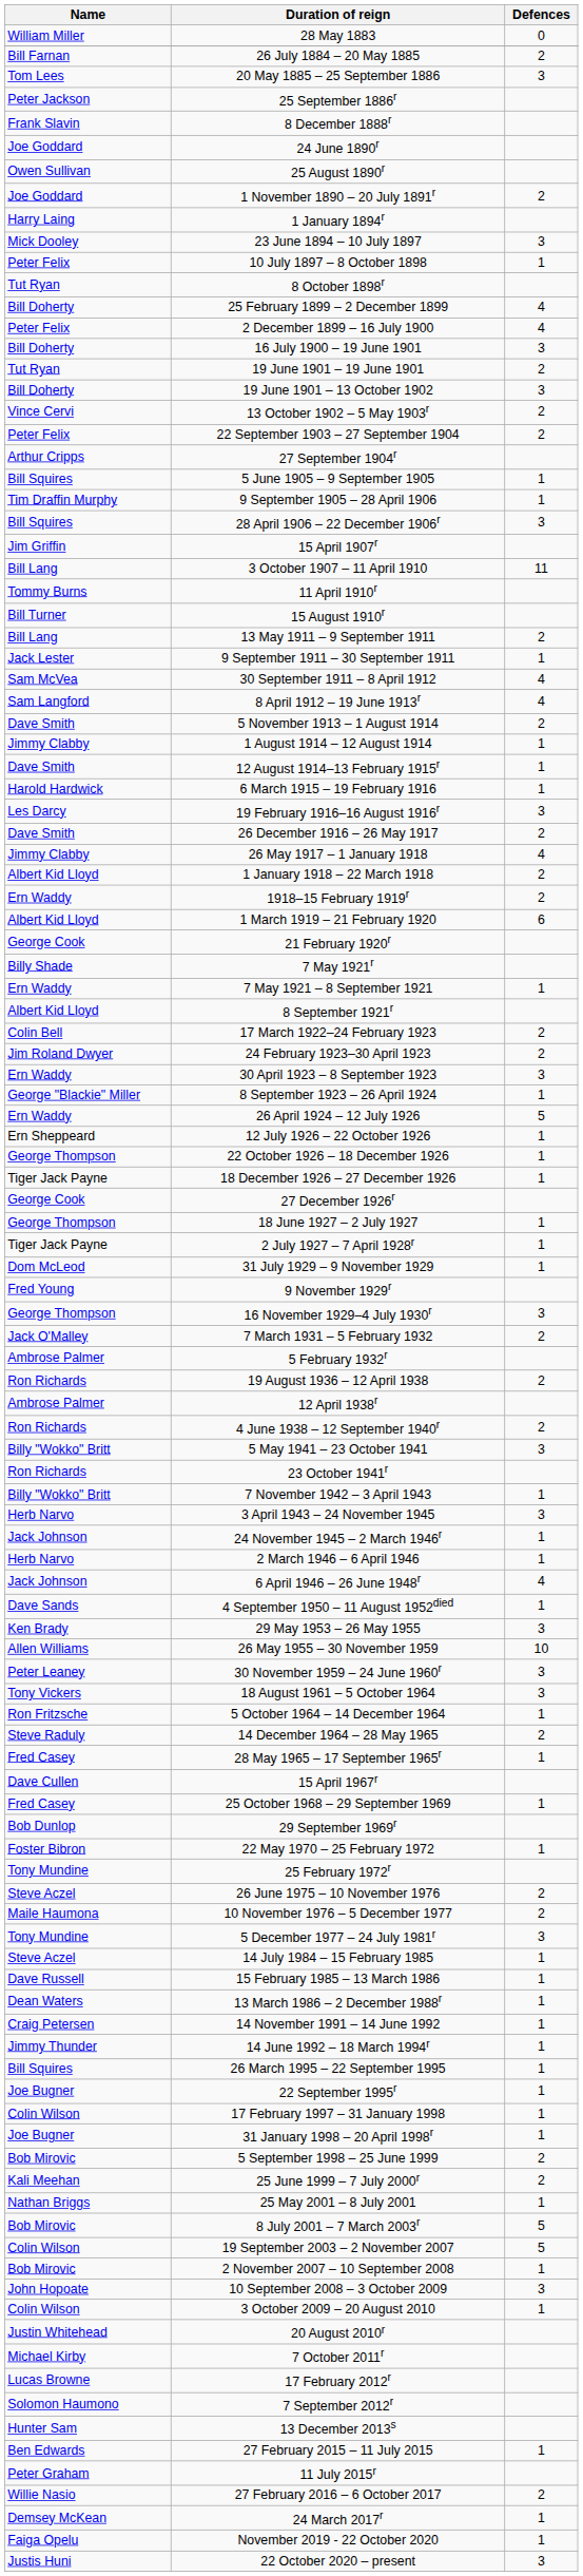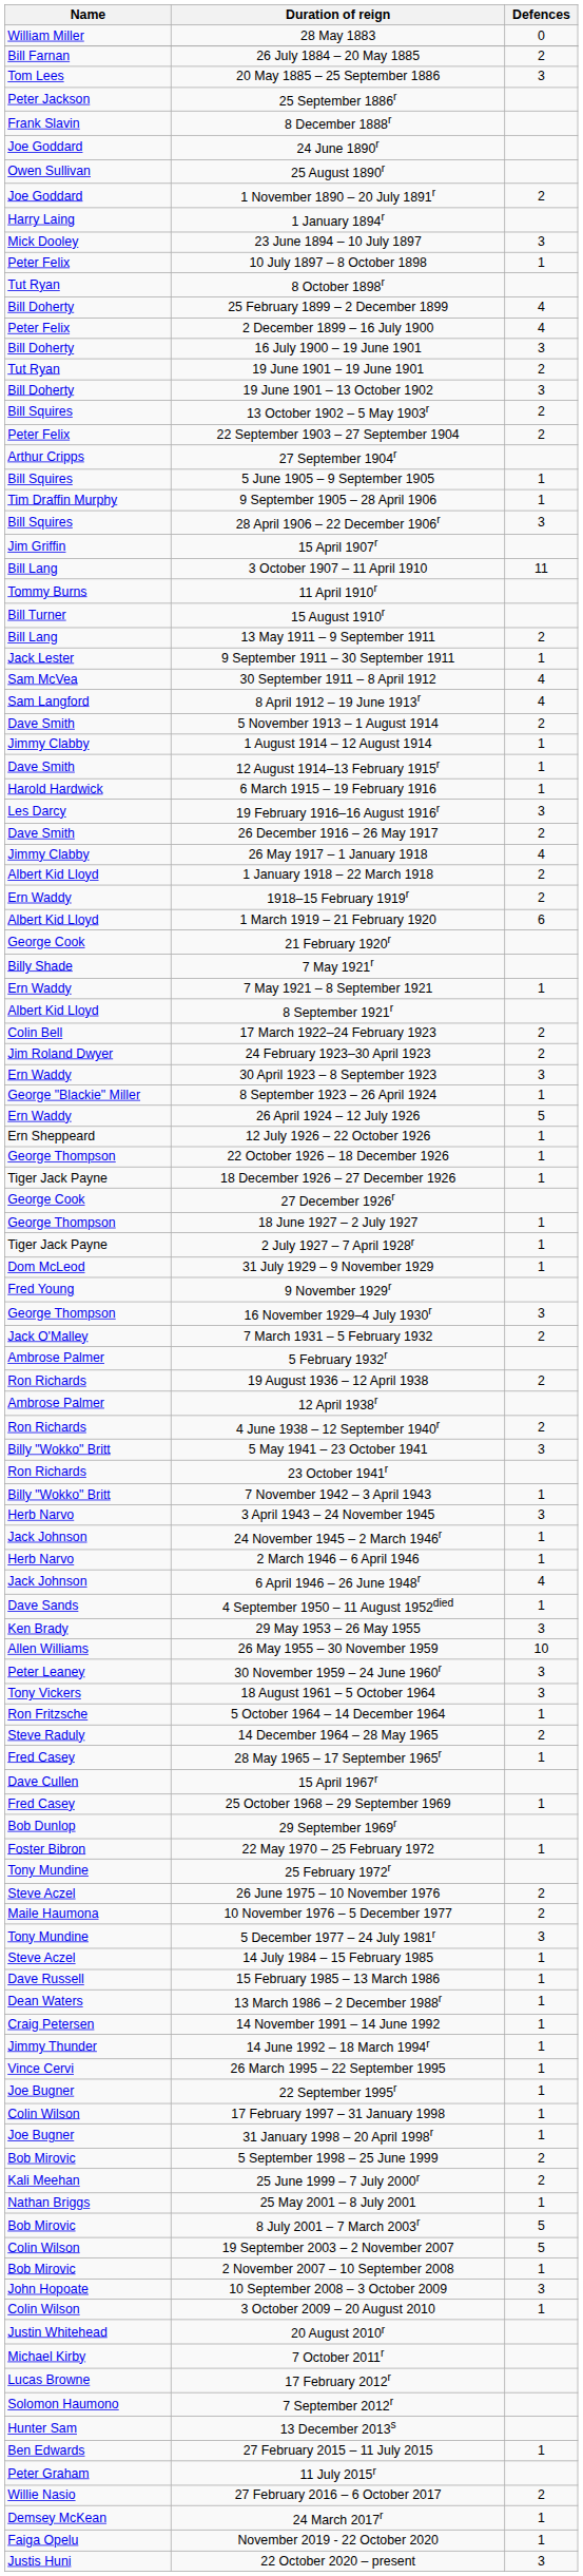13 October 1902 – 5 May 1903r | Name: Vince Cervi -> Bill Squires
26 March 1995 – 22 September 1995 | Name: Bill Squires -> Vince Cervi
